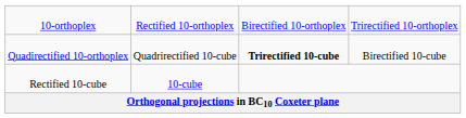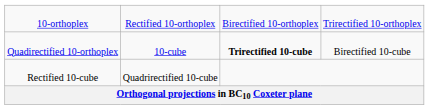Quadirectified 10-orthoplex | column 2: Quadrirectified 10-cube -> 10-cube
Rectified 10-cube | column 2: 10-cube -> Quadrirectified 10-cube
